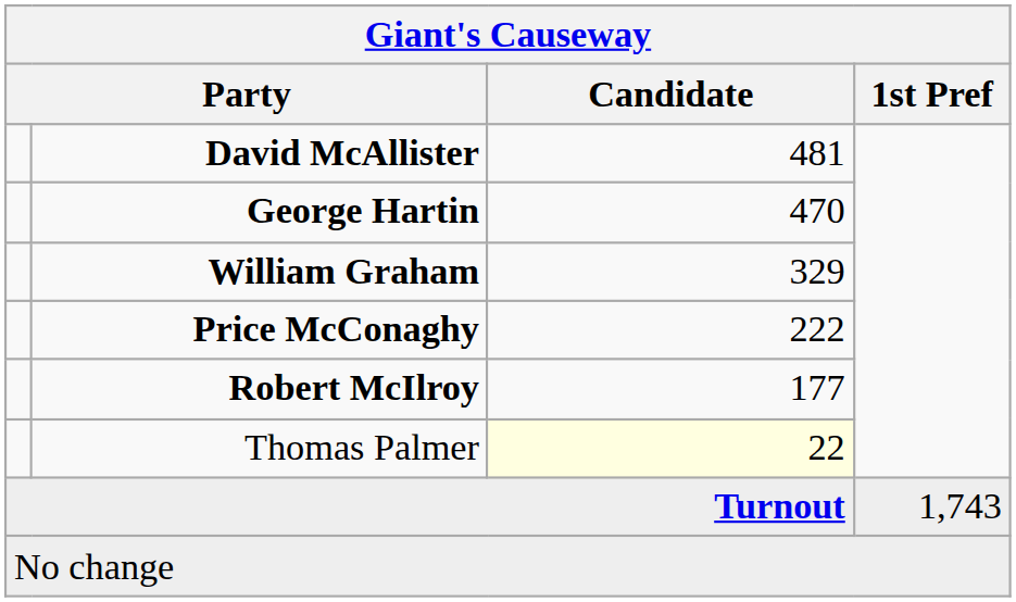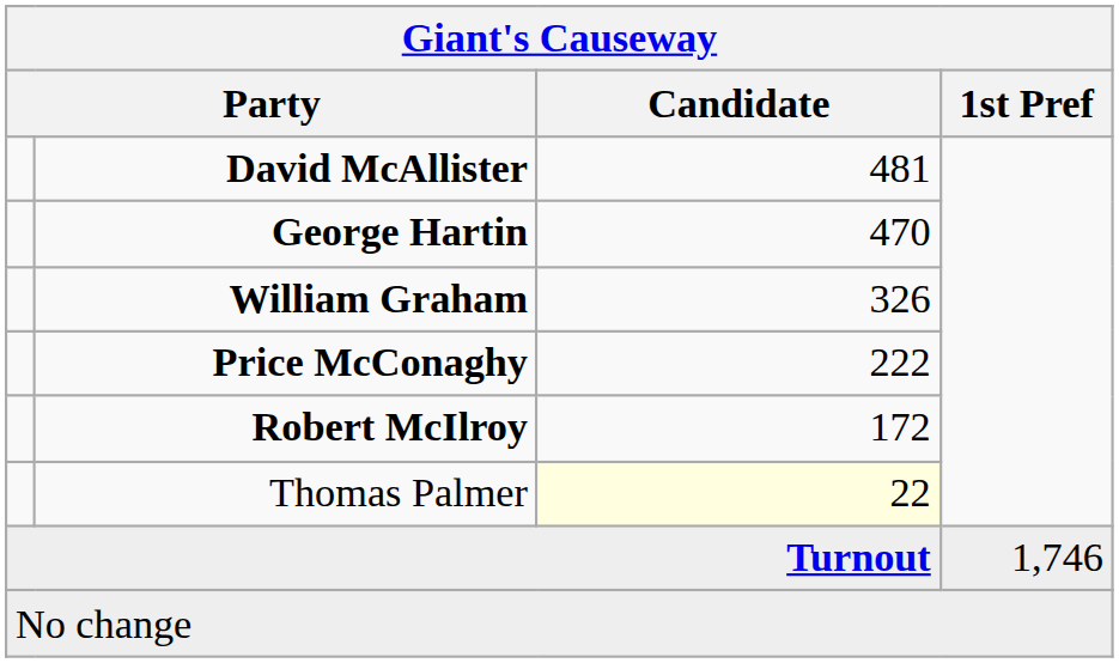William Graham | Candidate: 329 -> 326
Robert McIlroy | Candidate: 177 -> 172
Turnout | 1st Pref: 1,743 -> 1,746
